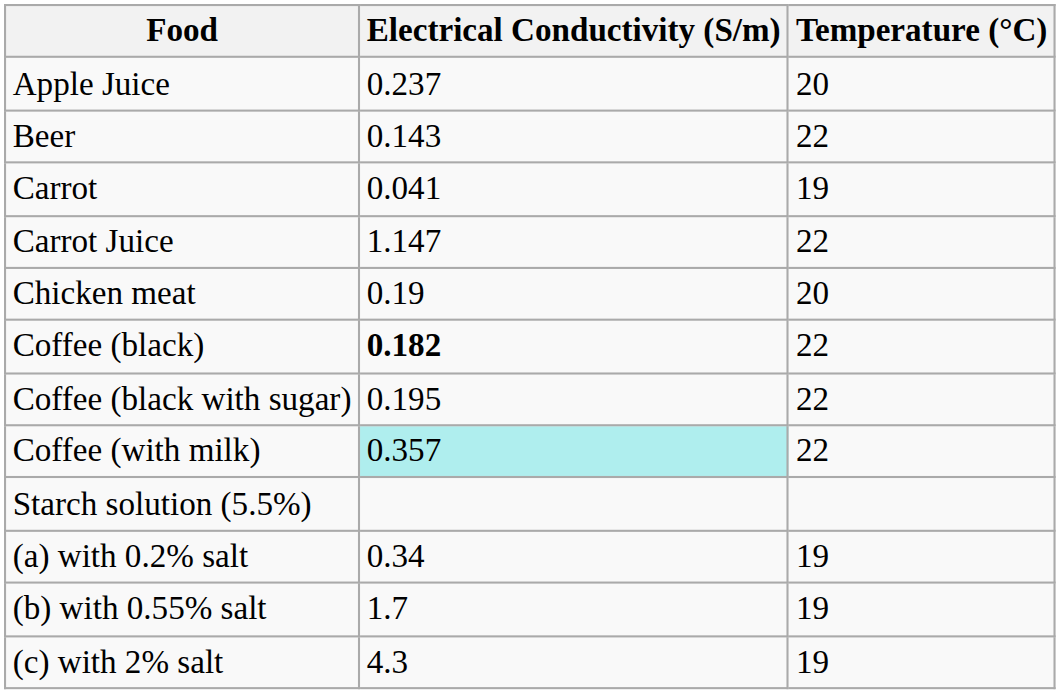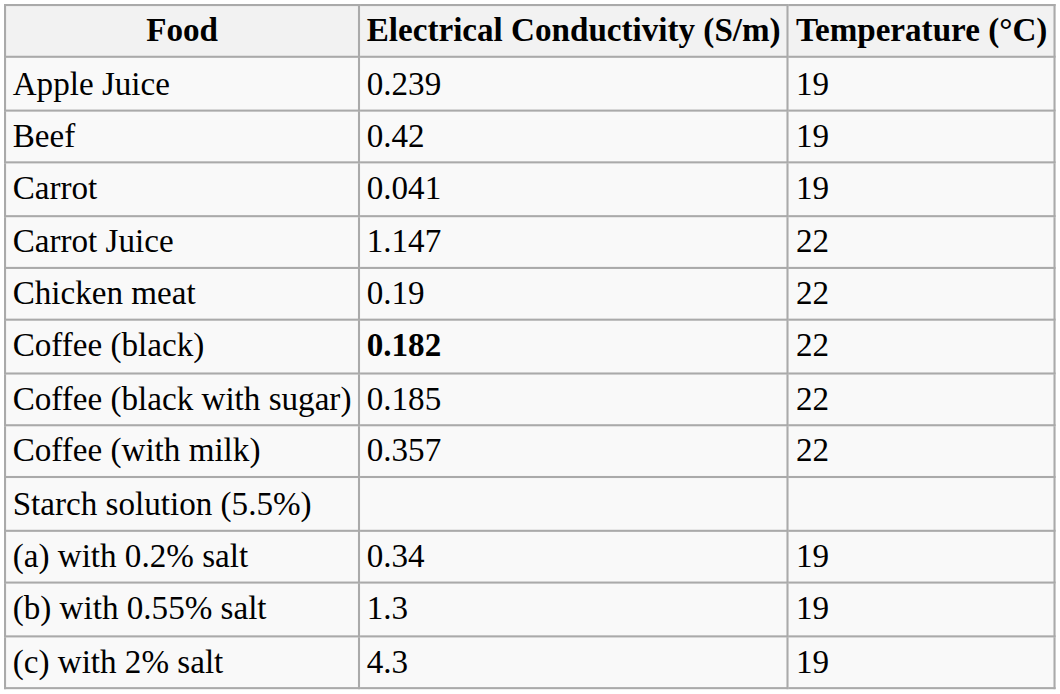Apple Juice | Electrical Conductivity (S/m): 0.237 -> 0.239
Apple Juice | Temperature (°C): 20 -> 19
+ row: Beef | 0.42 | 19
- row: Beer | 0.143 | 22
Chicken meat | Temperature (°C): 20 -> 22
Coffee (black with sugar) | Electrical Conductivity (S/m): 0.195 -> 0.185
Coffee (with milk) | Electrical Conductivity (S/m): paleturquoise background -> no background
(b) with 0.55% salt | Electrical Conductivity (S/m): 1.7 -> 1.3
